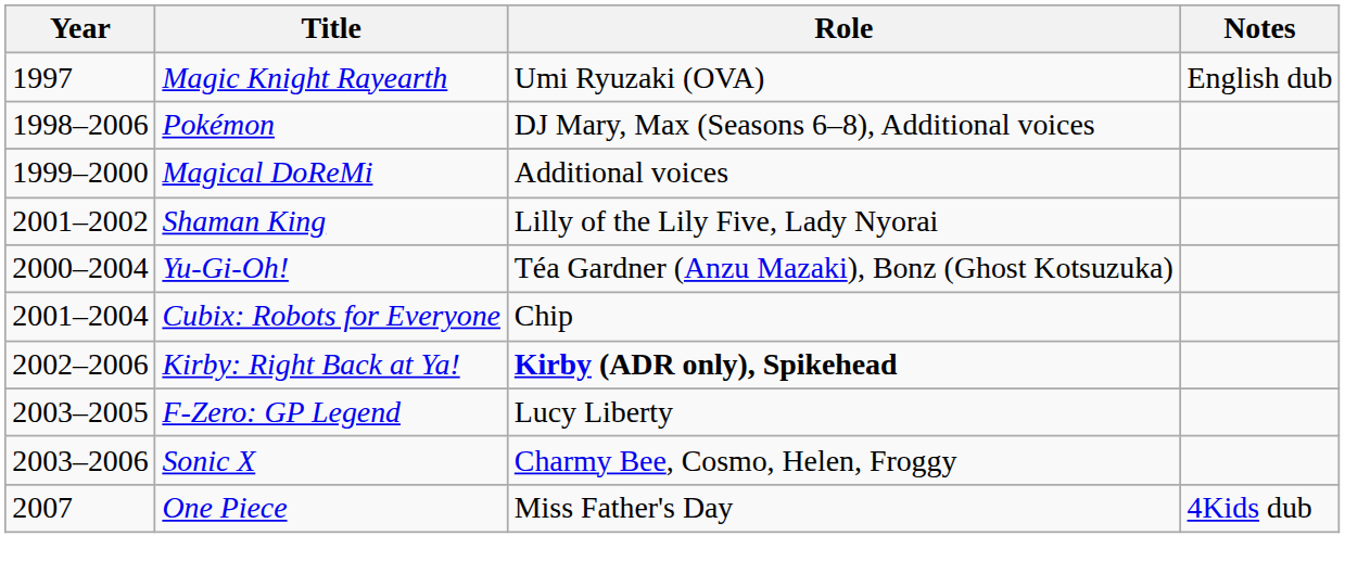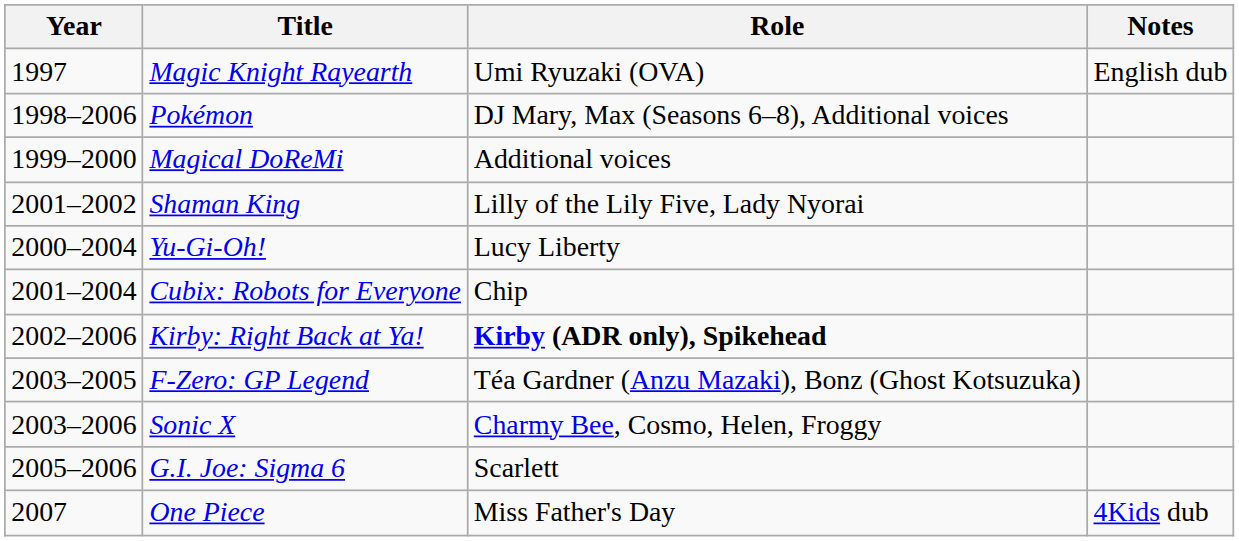Yu-Gi-Oh! | Role: Téa Gardner (Anzu Mazaki), Bonz (Ghost Kotsuzuka) -> Lucy Liberty
F-Zero: GP Legend | Role: Lucy Liberty -> Téa Gardner (Anzu Mazaki), Bonz (Ghost Kotsuzuka)
+ row: 2005–2006 | G.I. Joe: Sigma 6 | Scarlett
